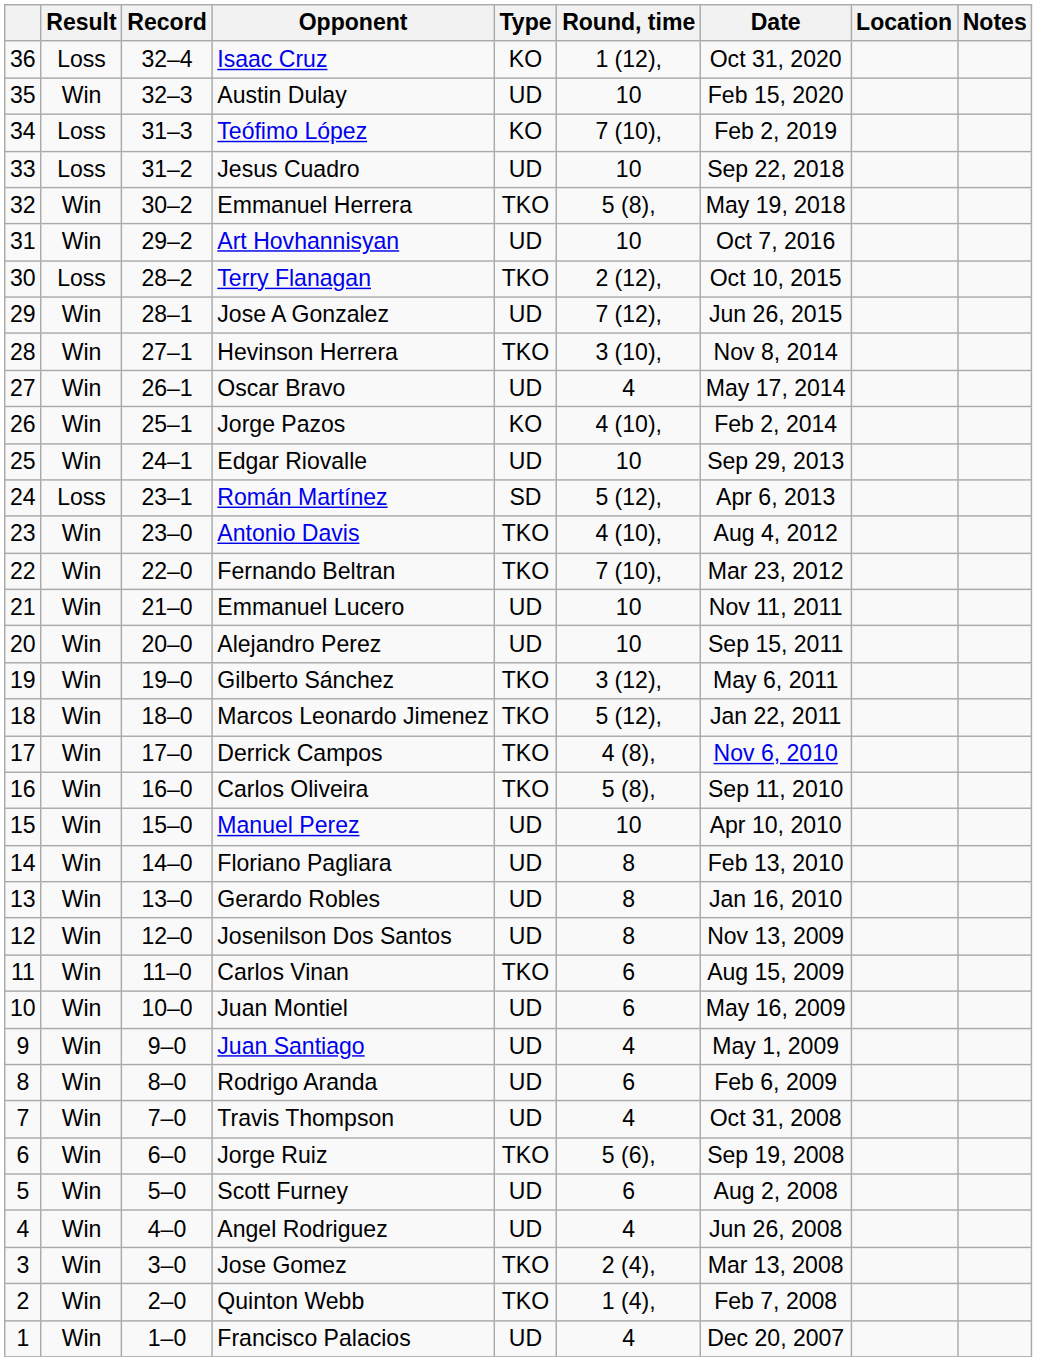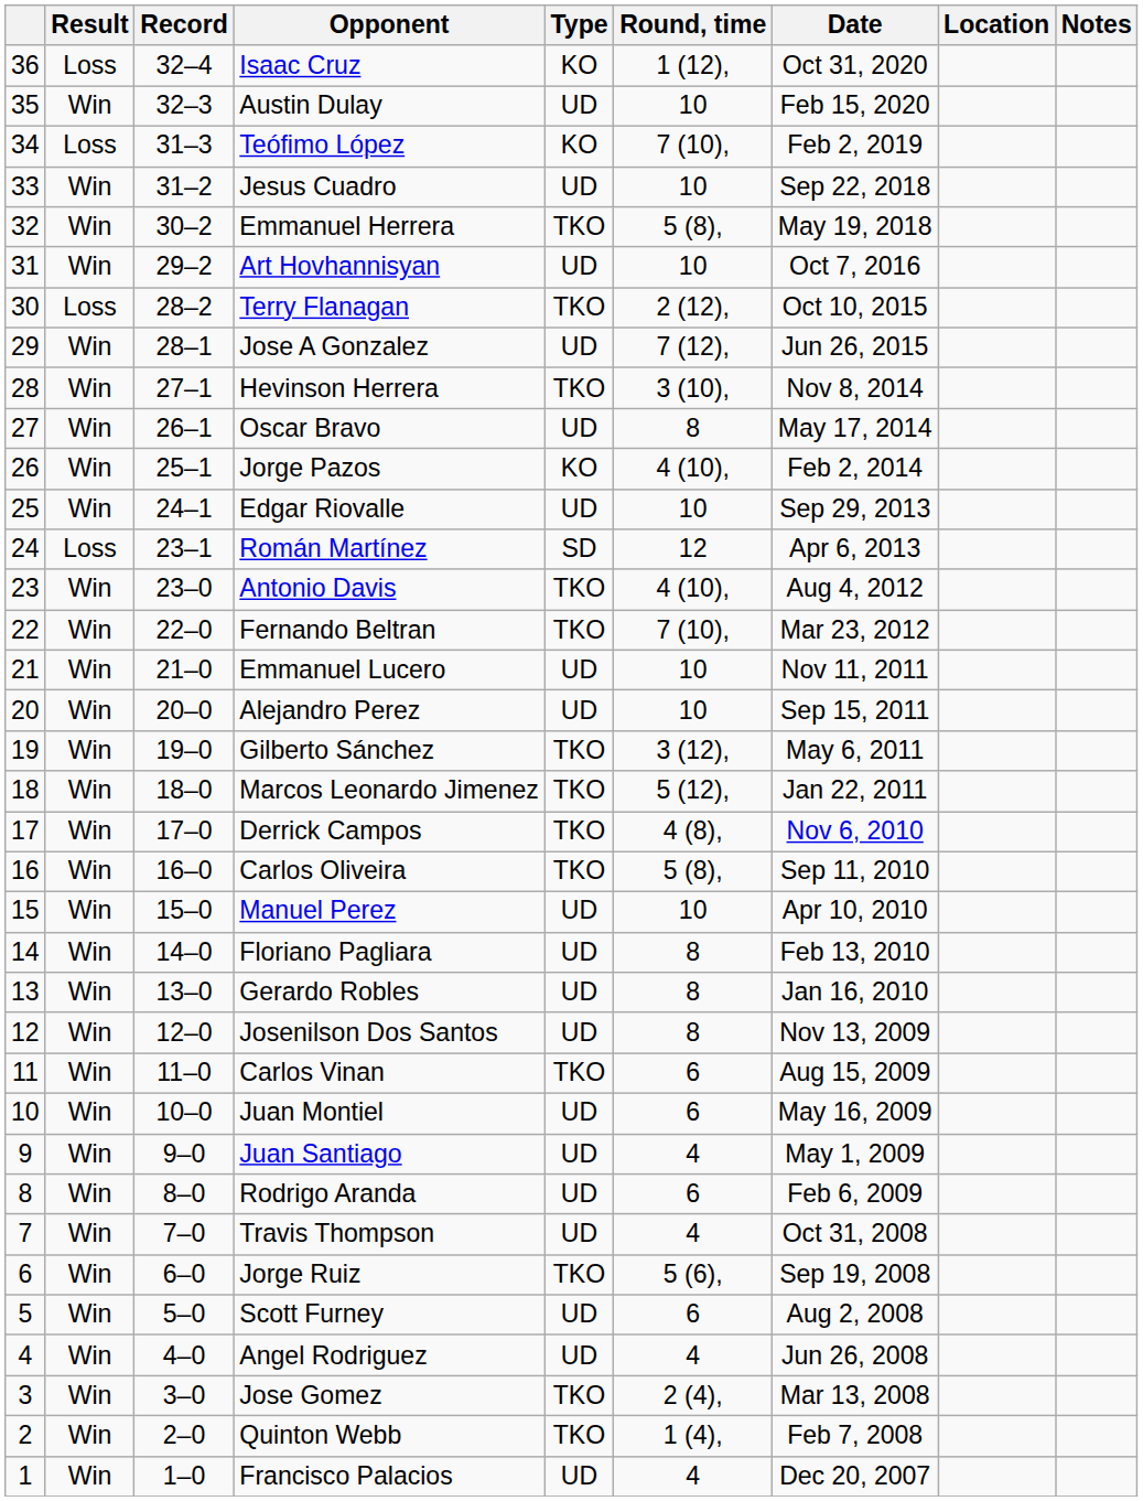Jesus Cuadro | Result: Loss -> Win
Oscar Bravo | Round, time: 4 -> 8
Román Martínez | Round, time: 5 (12), -> 12
